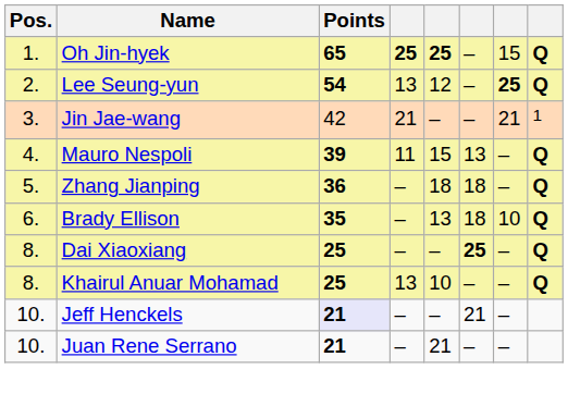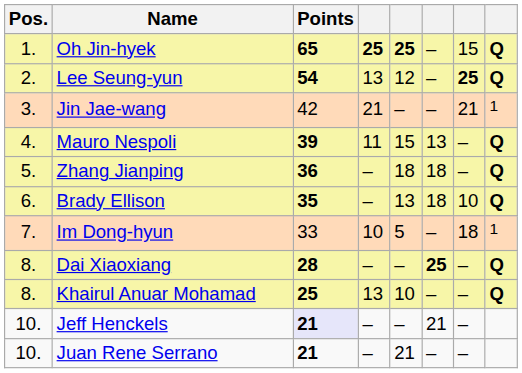+ row: 7. | Im Dong-hyun | 33 | 10 | 5 | – | 18 | 1
Dai Xiaoxiang | Points: 25 -> 28
